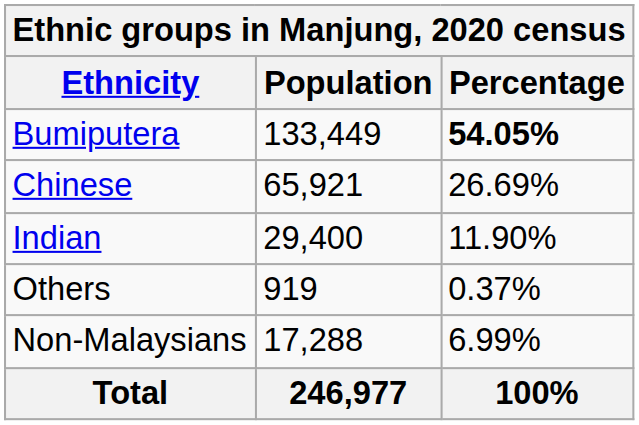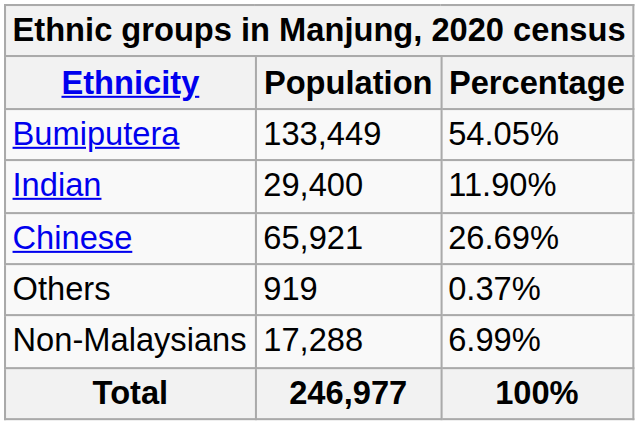Bumiputera | Percentage: bold -> normal
rows swapped: Chinese <-> Indian
